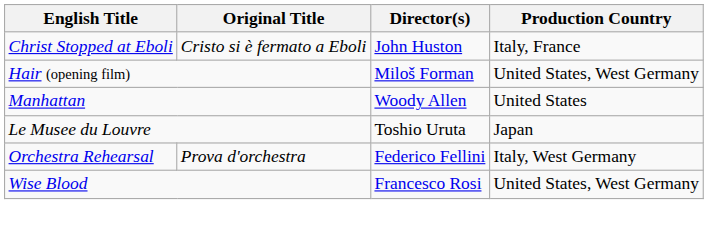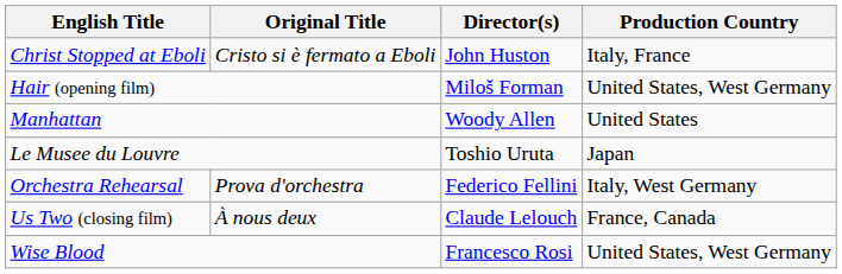+ row: Us Two (closing film) | À nous deux | Claude Lelouch | France, Canada
